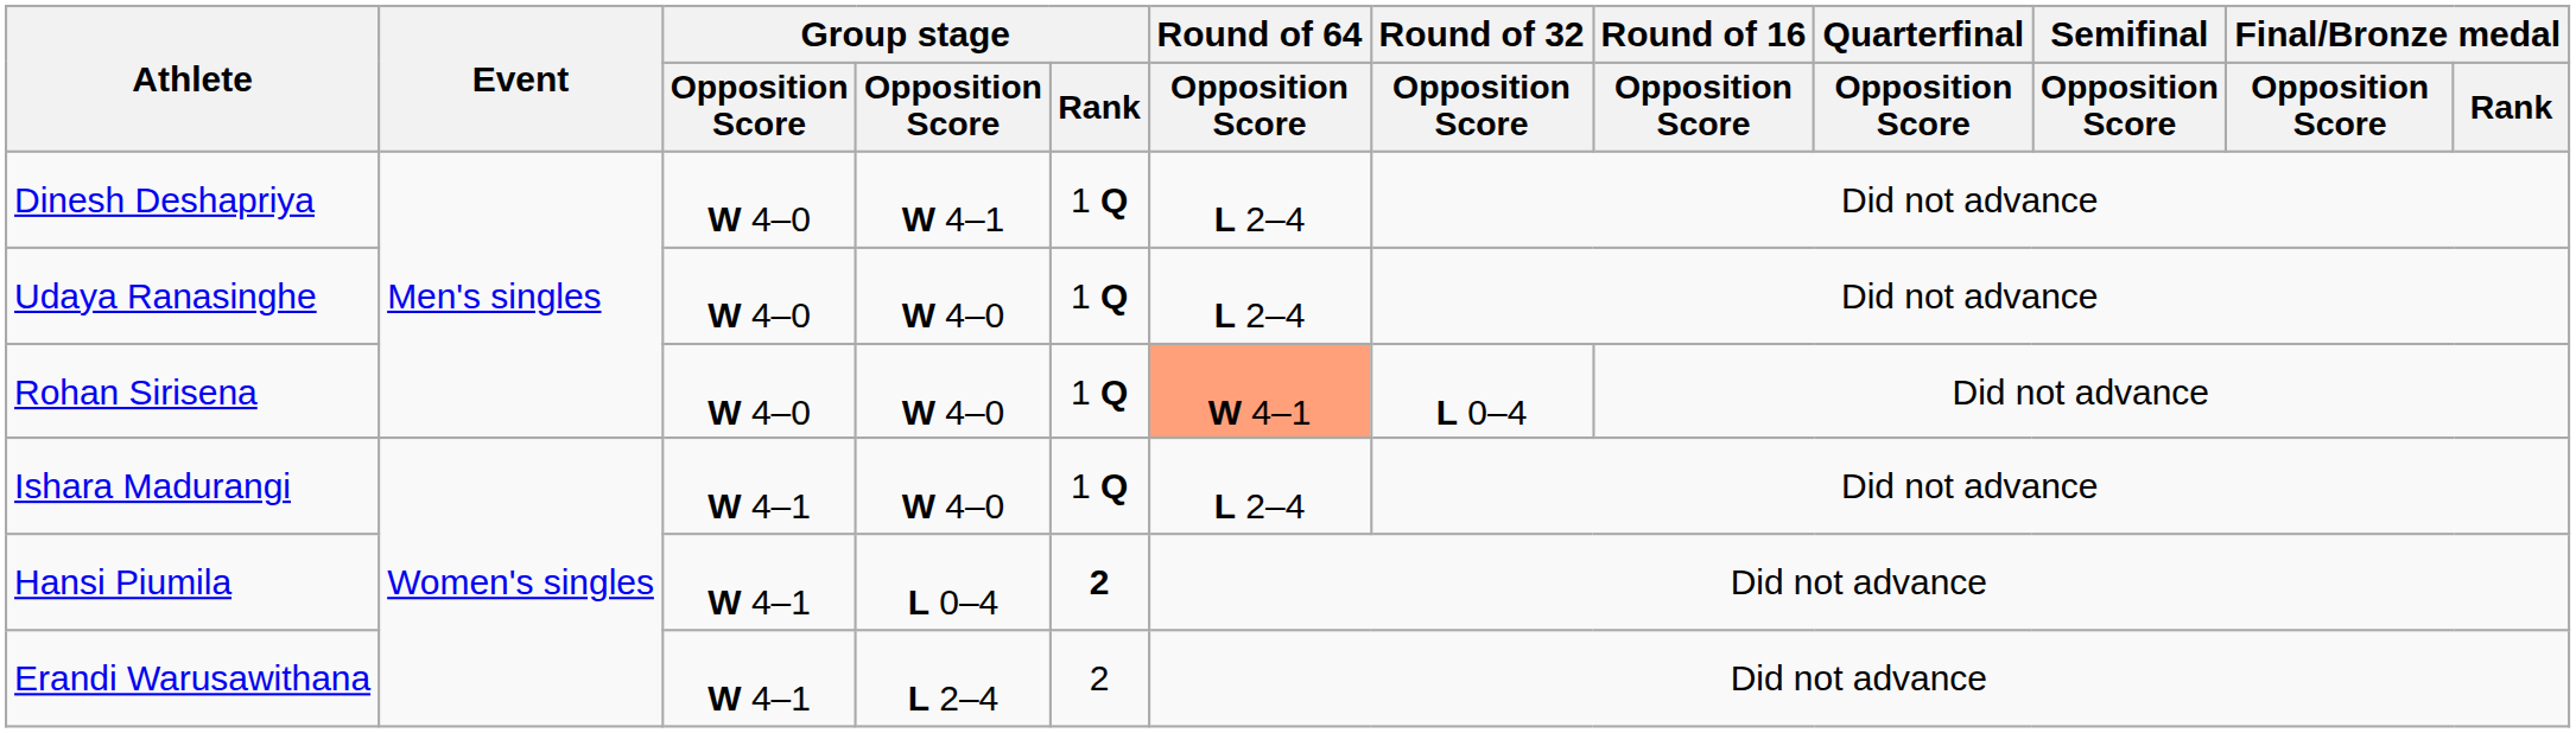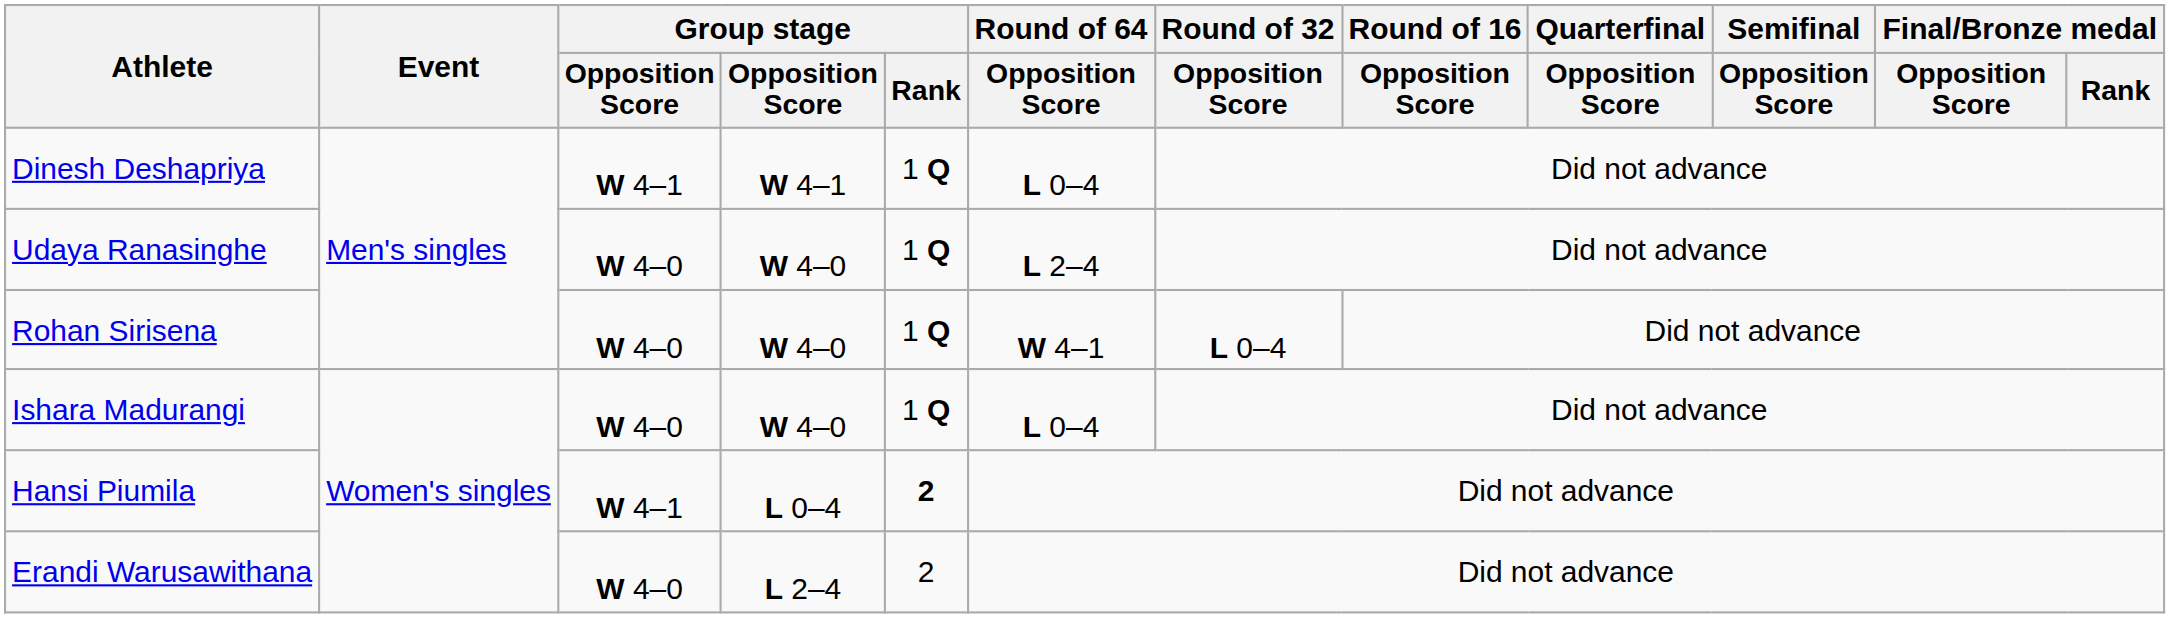Dinesh Deshapriya | column 3: W 4–0 -> W 4–1
Dinesh Deshapriya | Round of 64 / Opposition Score: L 2–4 -> L 0–4
Rohan Sirisena | Round of 64 / Opposition Score: lightsalmon background -> no background
Ishara Madurangi | column 3: W 4–1 -> W 4–0
Ishara Madurangi | Round of 64 / Opposition Score: L 2–4 -> L 0–4
Erandi Warusawithana | column 3: W 4–1 -> W 4–0
